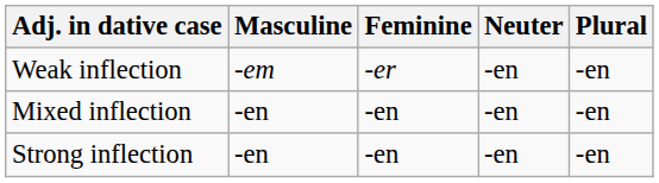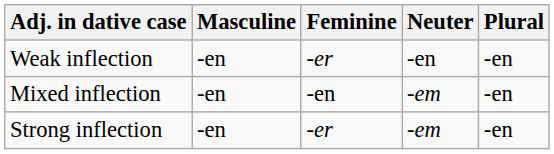Weak inflection | Masculine: -em -> -en
Mixed inflection | Neuter: -en -> -em
Strong inflection | Feminine: -en -> -er
Strong inflection | Neuter: -en -> -em
